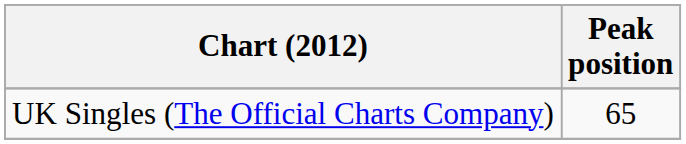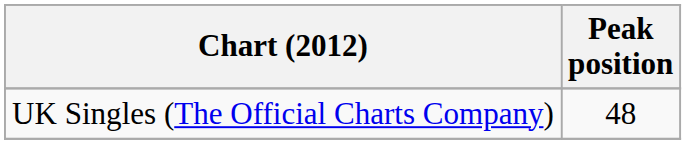UK Singles (The Official Charts Company) | Peak position: 65 -> 48
